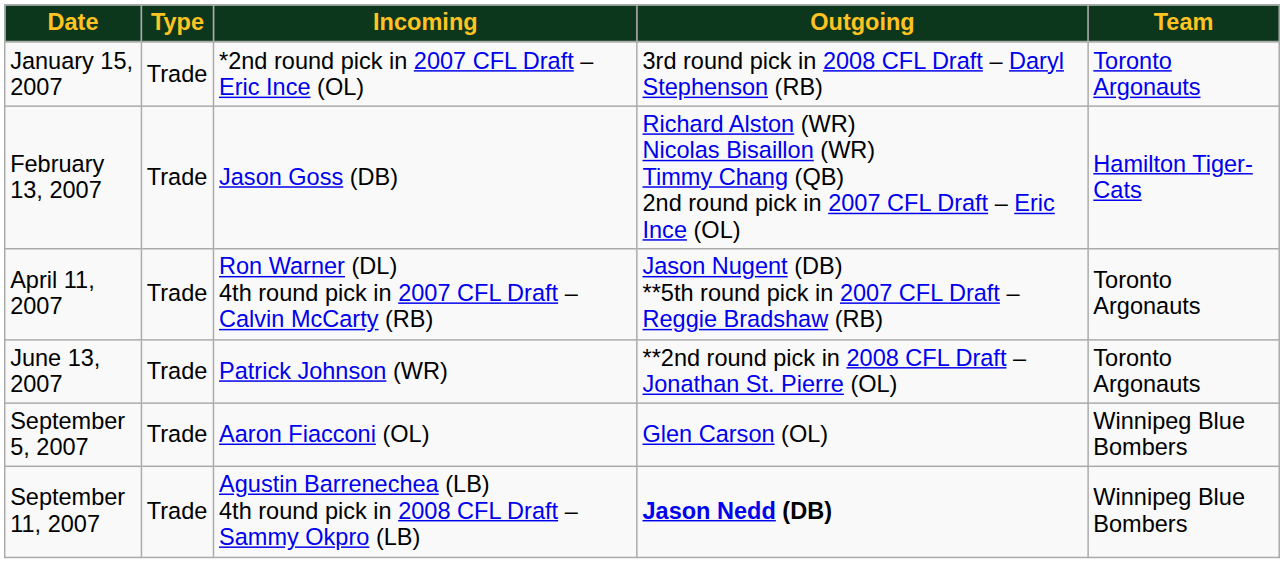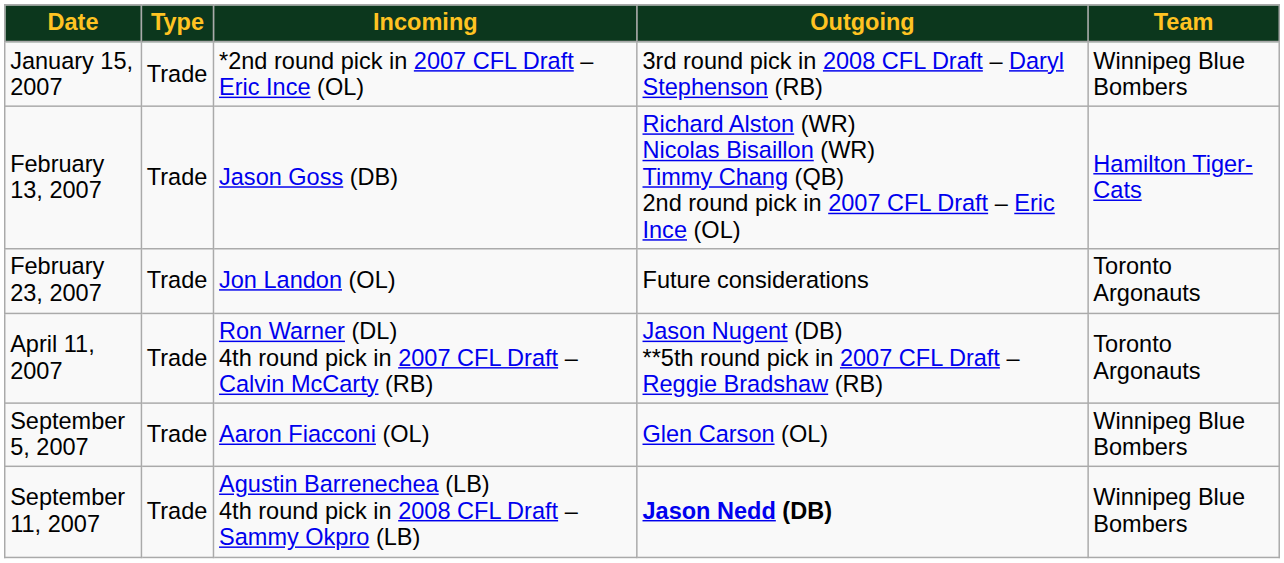January 15, 2007 | Team: Toronto Argonauts -> Winnipeg Blue Bombers
+ row: February 23, 2007 | Trade | Jon Landon (OL) | Future considerations | Toronto Argonauts
- row: June 13, 2007 | Trade | Patrick Johnson (WR) | **2nd round pick in 2008 CFL Draft – Jonathan St. Pierre (OL) | Toronto Argonauts
